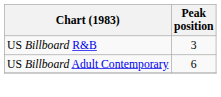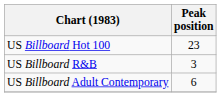+ row: US Billboard Hot 100 | 23
